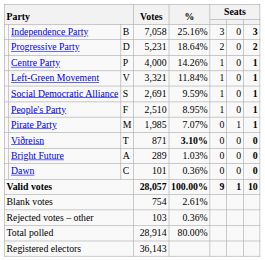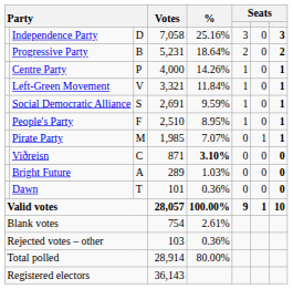Independence Party | column 3: B -> D
Progressive Party | column 3: D -> B
Viðreisn | column 3: T -> C
Dawn | column 3: C -> T
